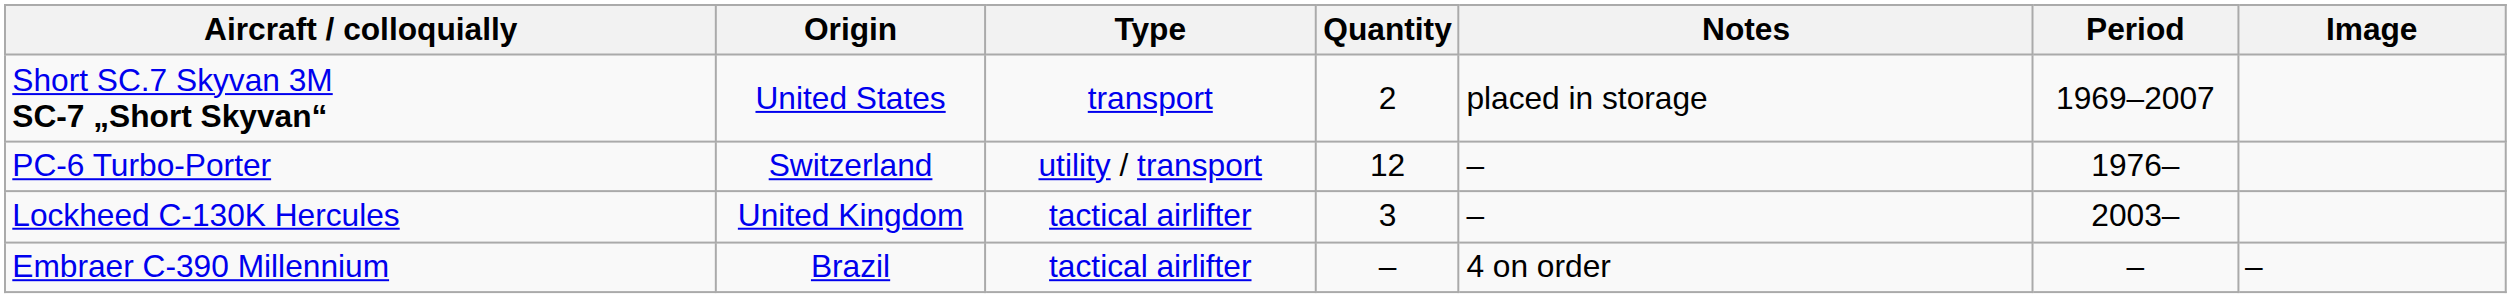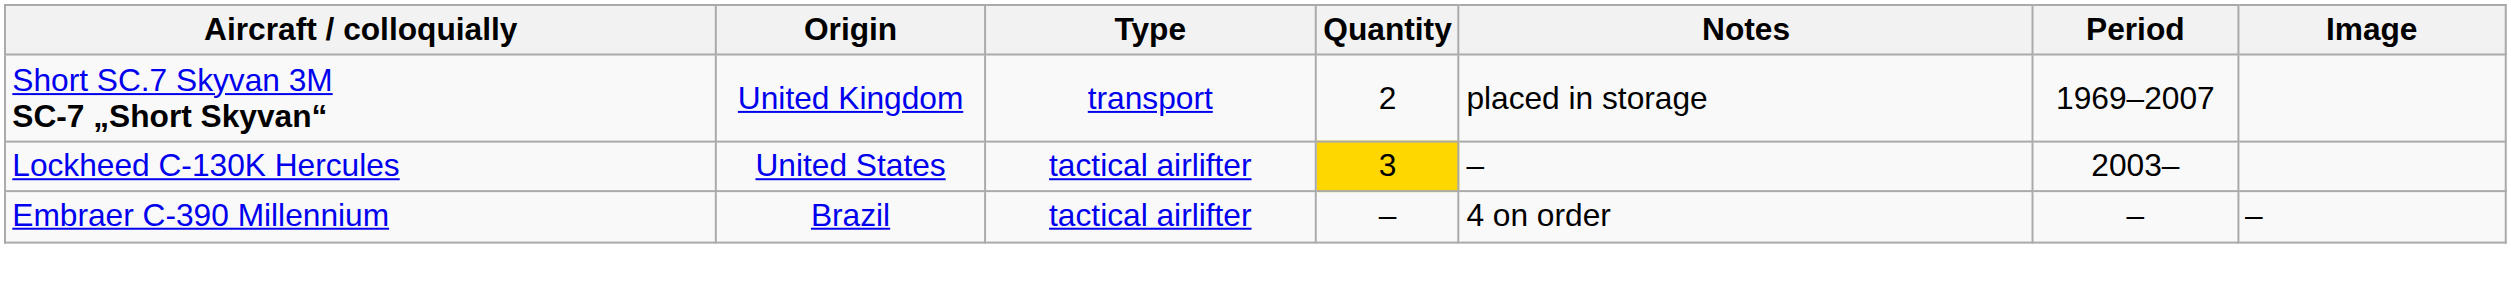Short SC.7 Skyvan 3M SC-7 „Short Skyvan“ | Origin: United States -> United Kingdom
- row: PC-6 Turbo-Porter | Switzerland | utility / transport | 12 | – | 1976–
Lockheed C-130K Hercules | Origin: United Kingdom -> United States
Lockheed C-130K Hercules | Quantity: no background -> gold background
